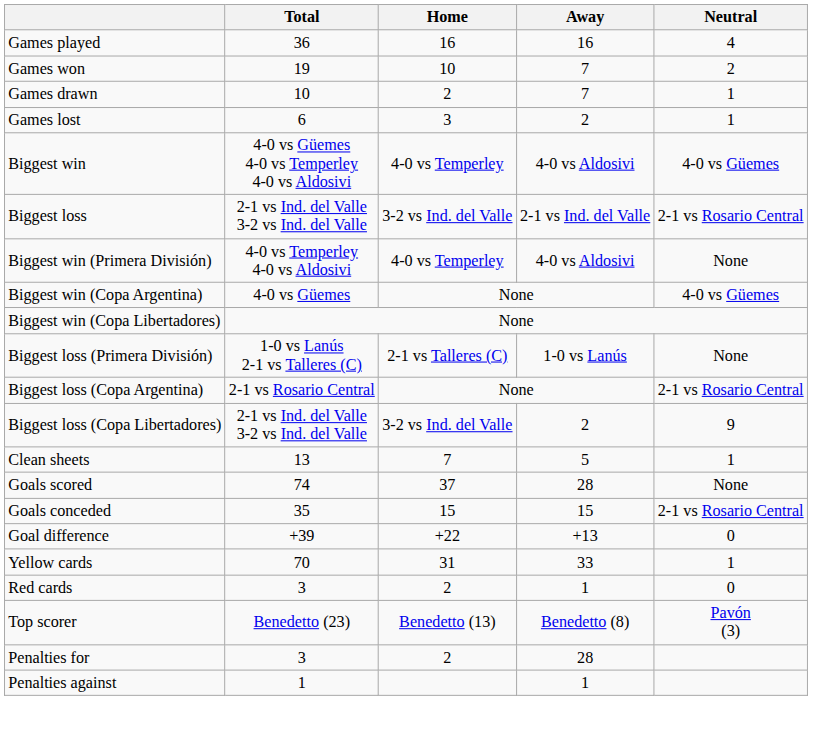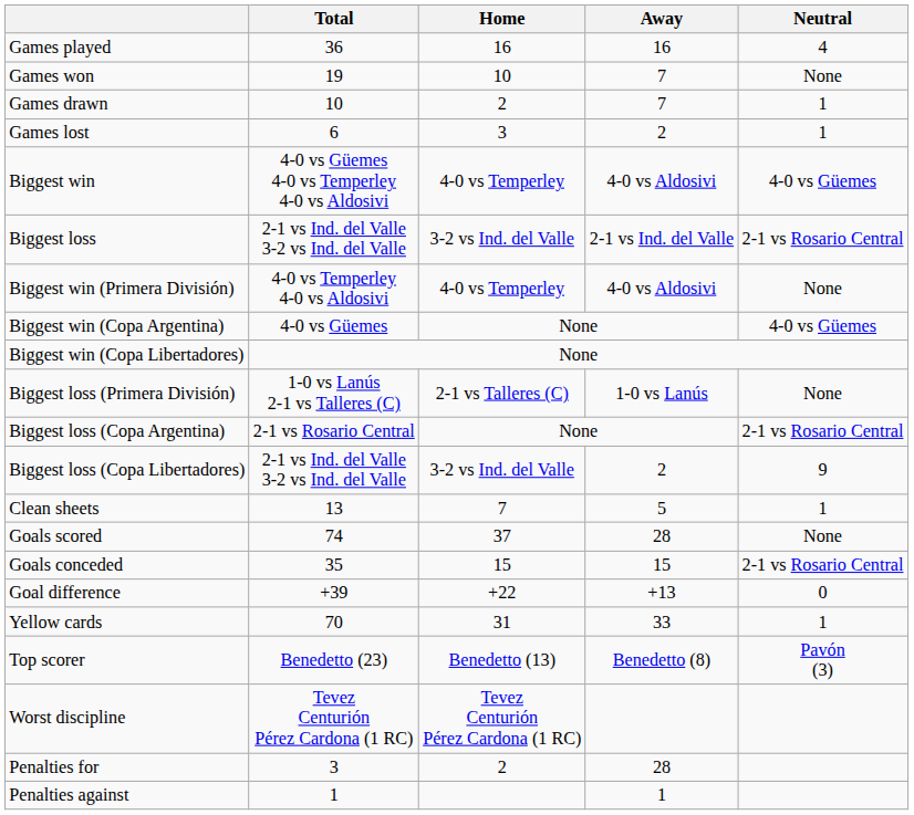Games won | Neutral: 2 -> None
- row: Red cards | 3 | 2 | 1 | 0
+ row: Worst discipline | Tevez Centurión Pérez Cardona (1 RC) | Tevez Centurión Pérez Cardona (1 RC)
